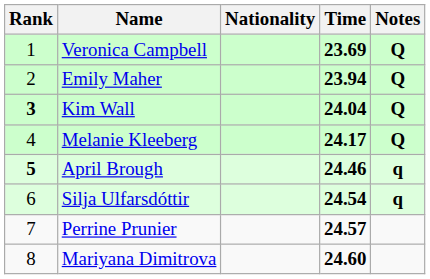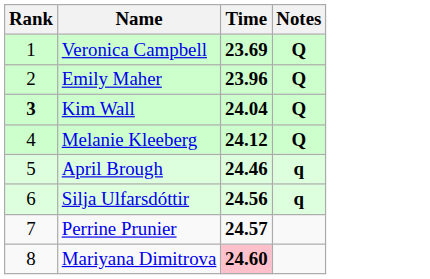- column: Nationality
Emily Maher | Time: 23.94 -> 23.96
Melanie Kleeberg | Time: 24.17 -> 24.12
April Brough | Rank: bold -> normal
Silja Ulfarsdóttir | Time: 24.54 -> 24.56
Mariyana Dimitrova | Time: no background -> pink background
